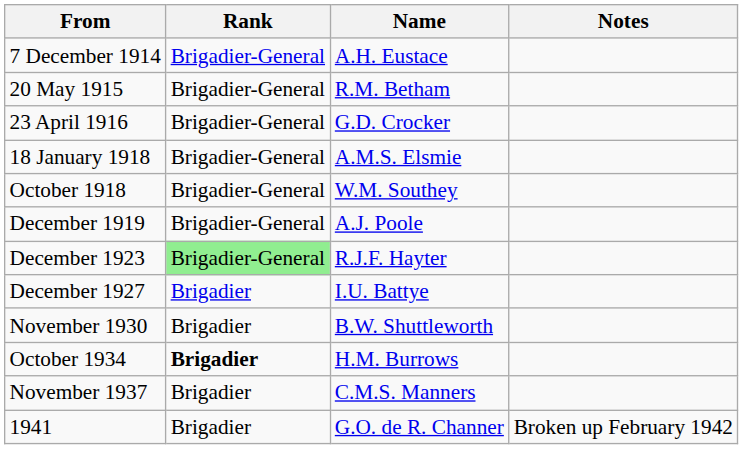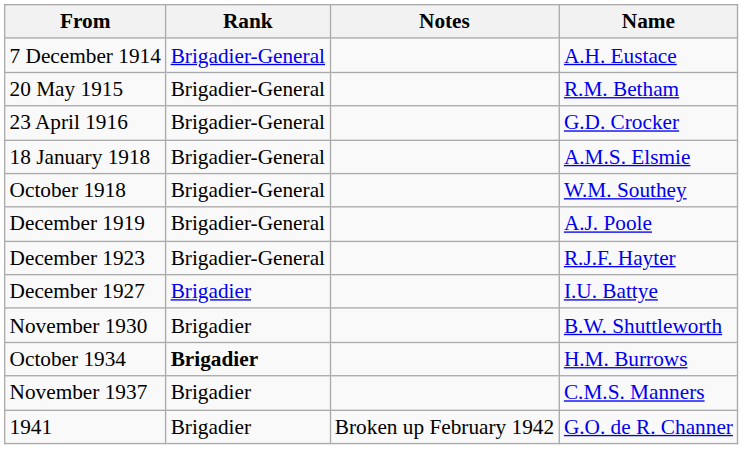columns swapped: Name <-> Notes
December 1923 | Rank: lightgreen background -> no background
